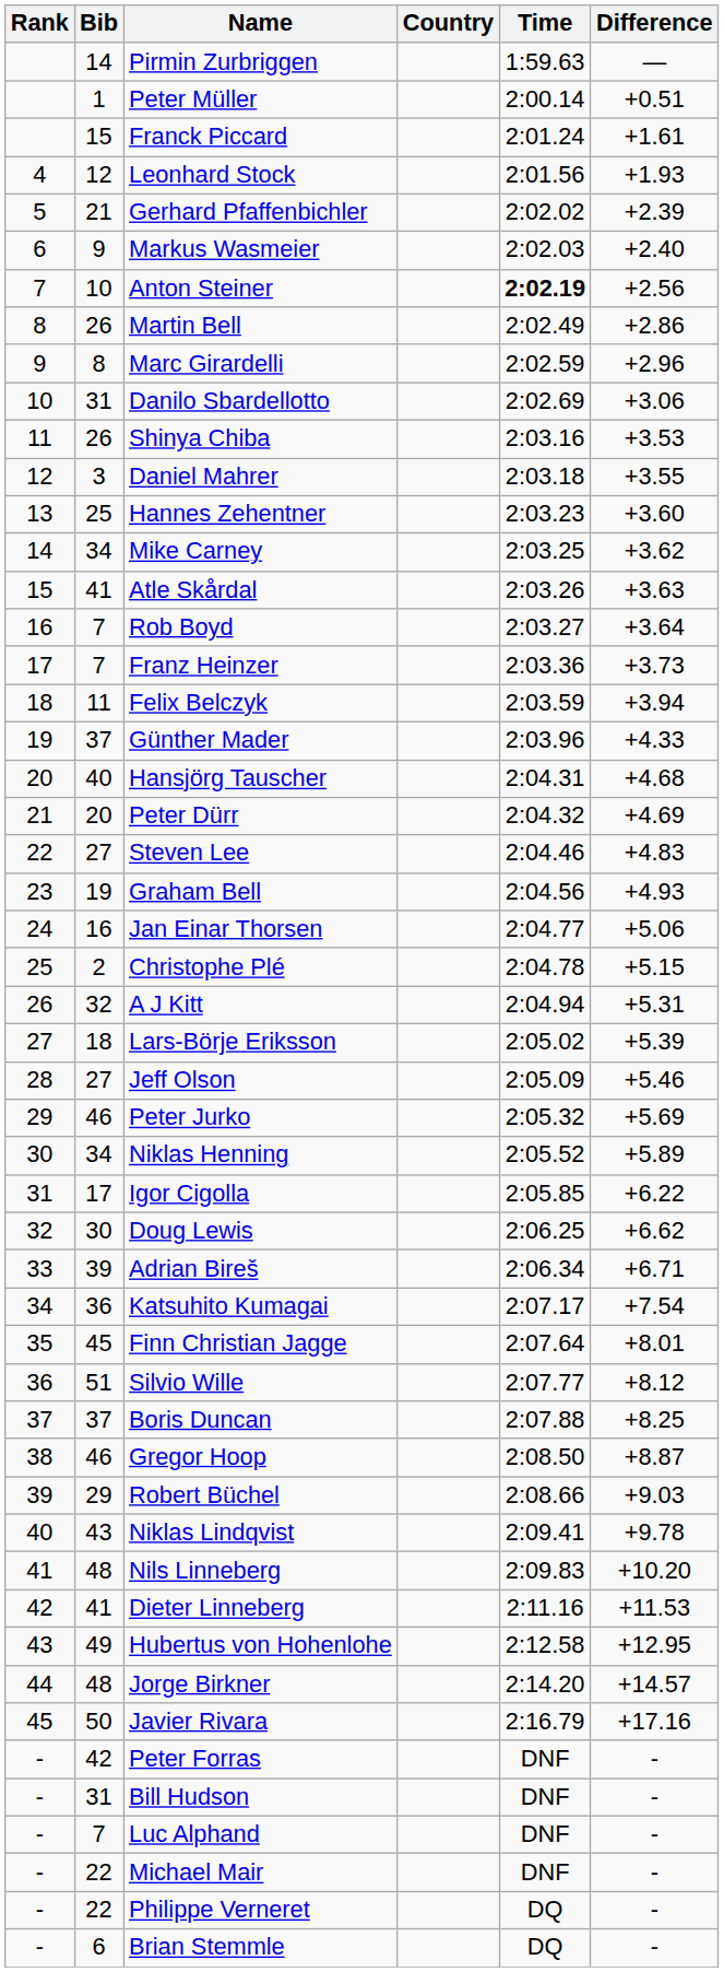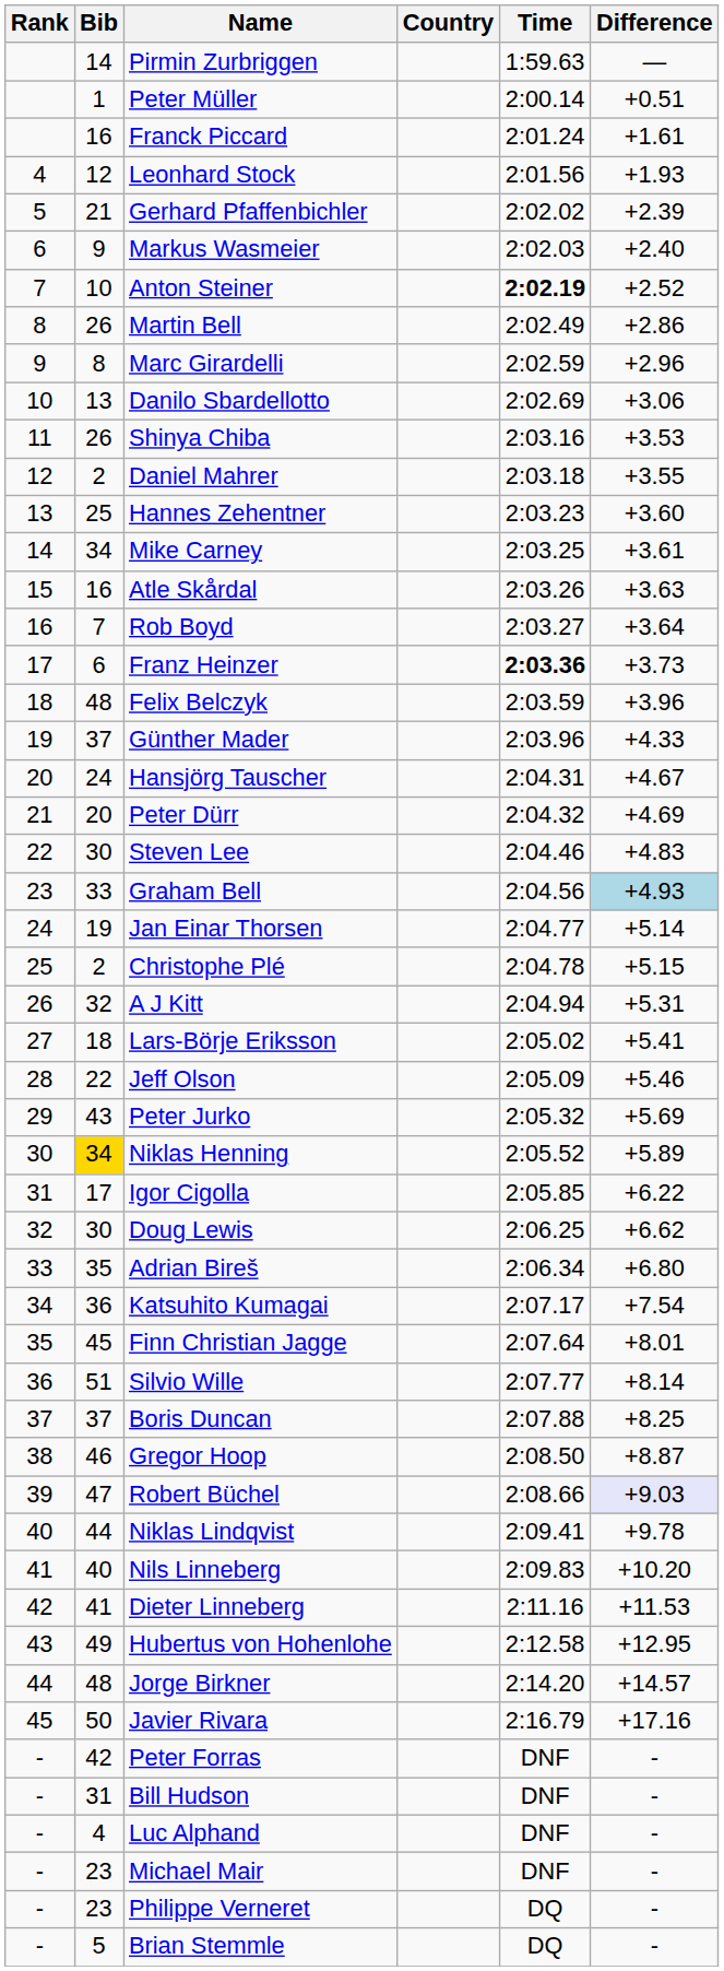Franck Piccard | Bib: 15 -> 16
Anton Steiner | Difference: +2.56 -> +2.52
Danilo Sbardellotto | Bib: 31 -> 13
Daniel Mahrer | Bib: 3 -> 2
Mike Carney | Difference: +3.62 -> +3.61
Atle Skårdal | Bib: 41 -> 16
Franz Heinzer | Bib: 7 -> 6
Franz Heinzer | Time: normal -> bold
Felix Belczyk | Bib: 11 -> 48
Felix Belczyk | Difference: +3.94 -> +3.96
Hansjörg Tauscher | Bib: 40 -> 24
Hansjörg Tauscher | Difference: +4.68 -> +4.67
Steven Lee | Bib: 27 -> 30
Graham Bell | Bib: 19 -> 33
Graham Bell | Difference: no background -> lightblue background
Jan Einar Thorsen | Bib: 16 -> 19
Jan Einar Thorsen | Difference: +5.06 -> +5.14
Lars-Börje Eriksson | Difference: +5.39 -> +5.41
Jeff Olson | Bib: 27 -> 22
Peter Jurko | Bib: 46 -> 43
Niklas Henning | Bib: no background -> gold background
Adrian Bireš | Bib: 39 -> 35
Adrian Bireš | Difference: +6.71 -> +6.80
Silvio Wille | Difference: +8.12 -> +8.14
Robert Büchel | Bib: 29 -> 47
Robert Büchel | Difference: no background -> lavender background
Niklas Lindqvist | Bib: 43 -> 44
Nils Linneberg | Bib: 48 -> 40
Luc Alphand | Bib: 7 -> 4
Michael Mair | Bib: 22 -> 23
Philippe Verneret | Bib: 22 -> 23
Brian Stemmle | Bib: 6 -> 5
